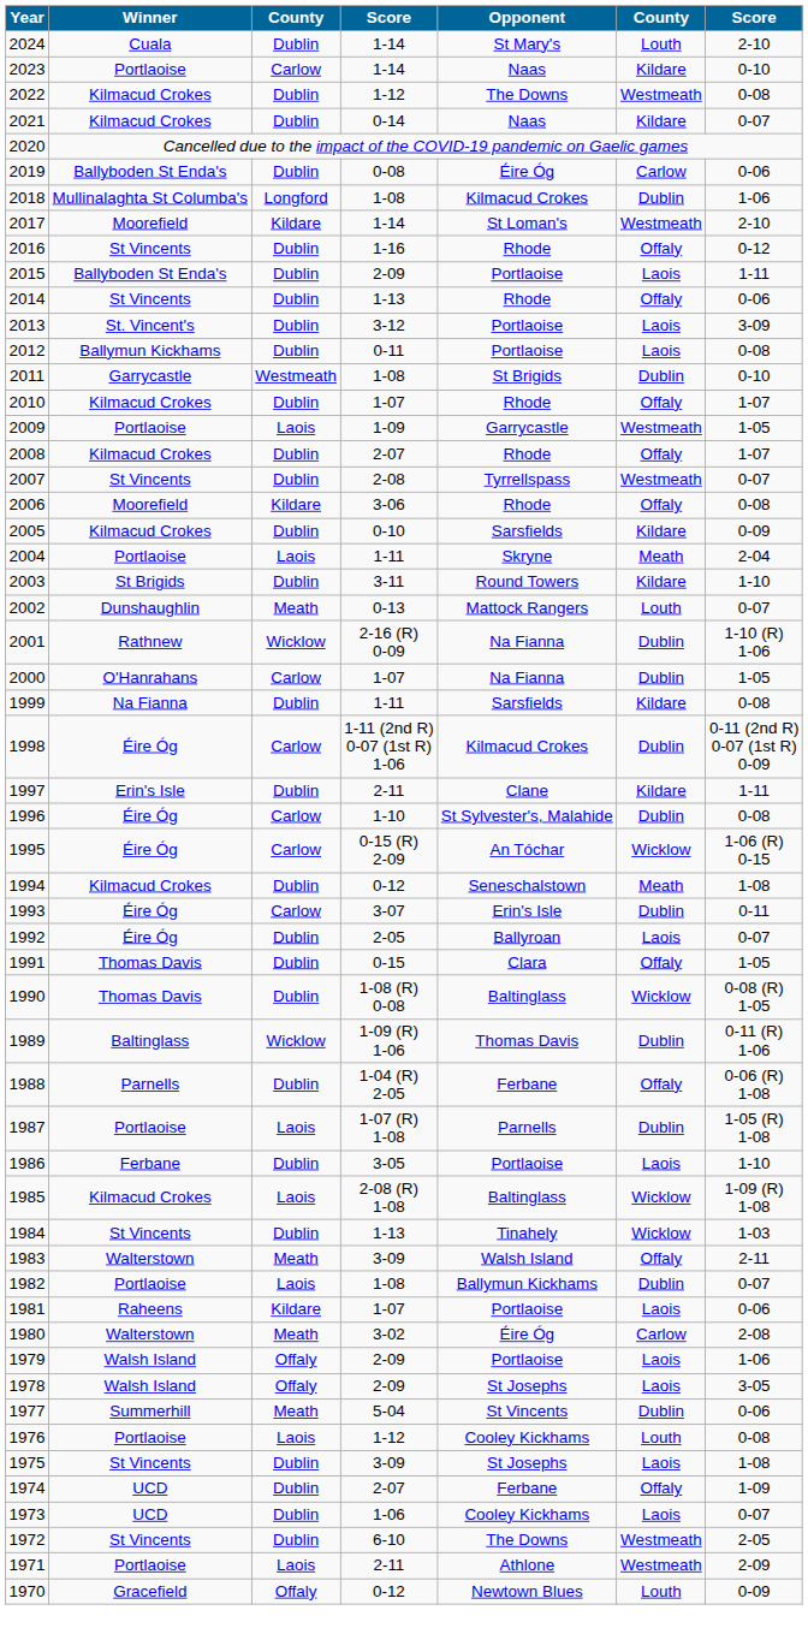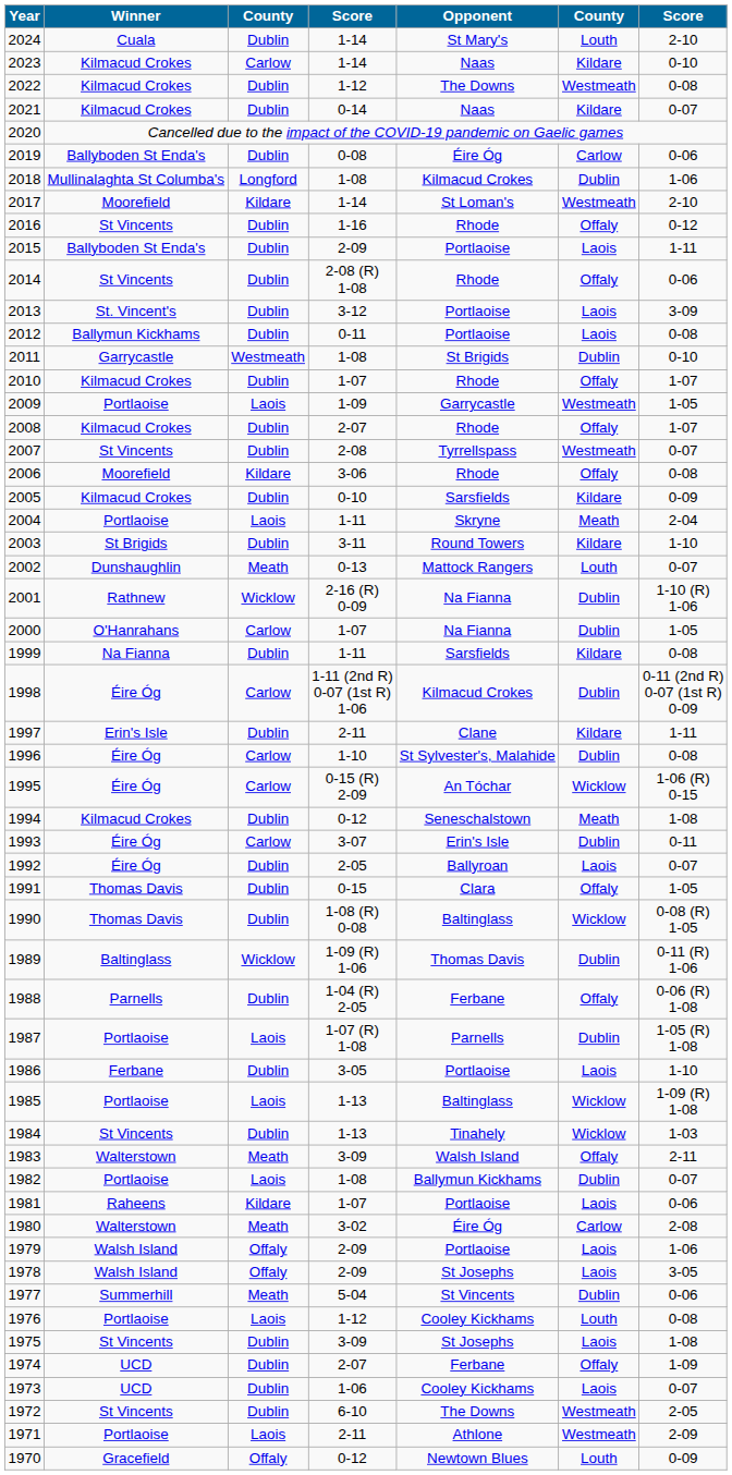2023 | Winner: Portlaoise -> Kilmacud Crokes
2014 | column 4: 1-13 -> 2-08 (R) 1-08
1985 | Winner: Kilmacud Crokes -> Portlaoise
1985 | column 4: 2-08 (R) 1-08 -> 1-13
